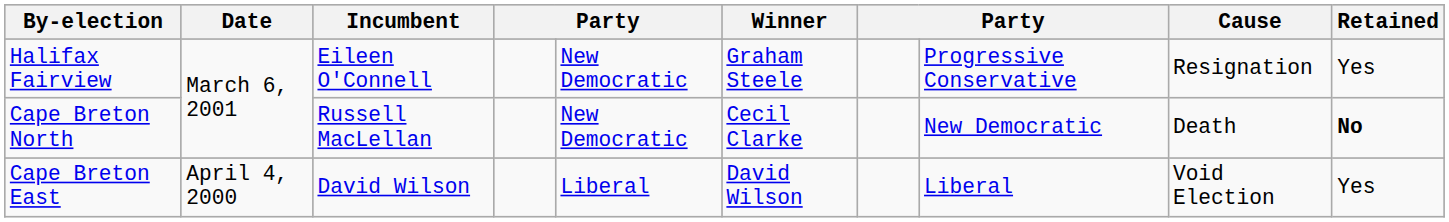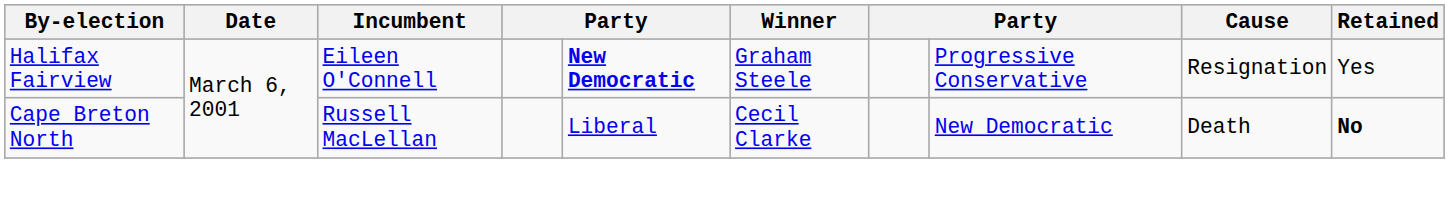Halifax Fairview | column 5: normal -> bold
Cape Breton North | column 5: New Democratic -> Liberal
- row: Cape Breton East | April 4, 2000 | David Wilson | Liberal | David Wilson | Liberal | Void Election | Yes
